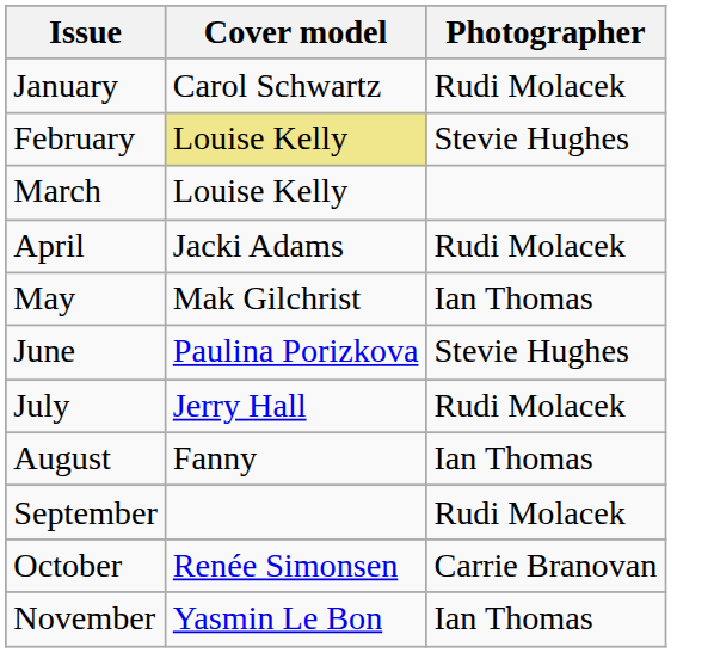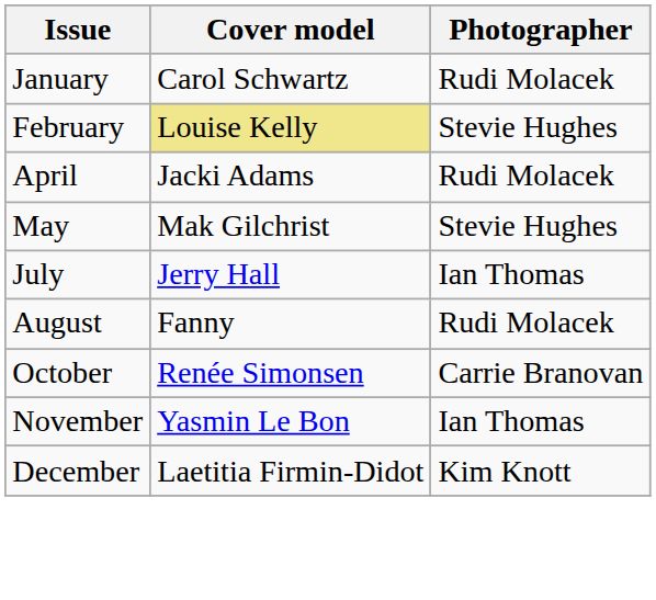- row: March | Louise Kelly
May | Photographer: Ian Thomas -> Stevie Hughes
- row: June | Paulina Porizkova | Stevie Hughes
July | Photographer: Rudi Molacek -> Ian Thomas
August | Photographer: Ian Thomas -> Rudi Molacek
- row: September | Rudi Molacek
+ row: December | Laetitia Firmin-Didot | Kim Knott
